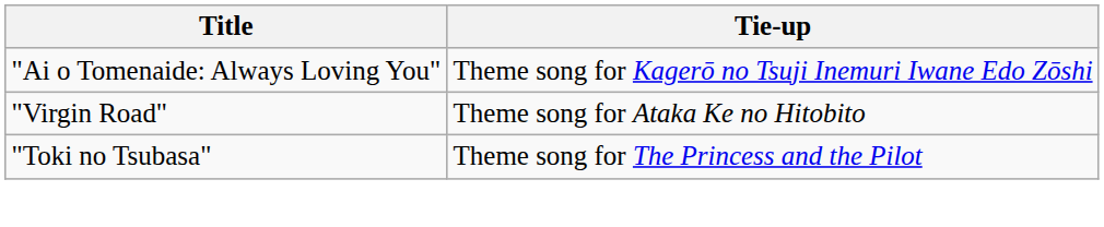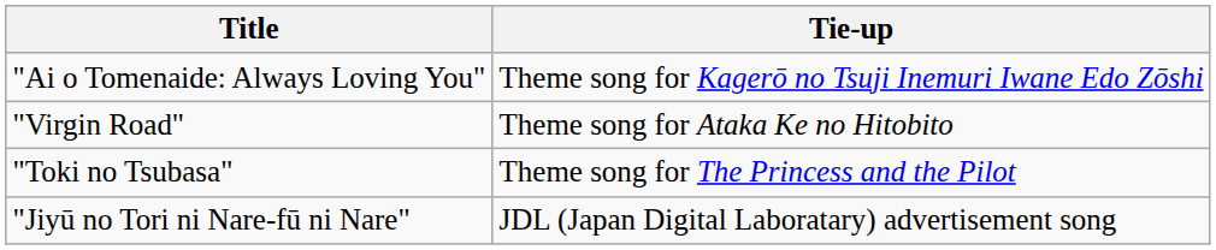+ row: "Jiyū no Tori ni Nare-fū ni Nare" | JDL (Japan Digital Laboratary) advertisement song
